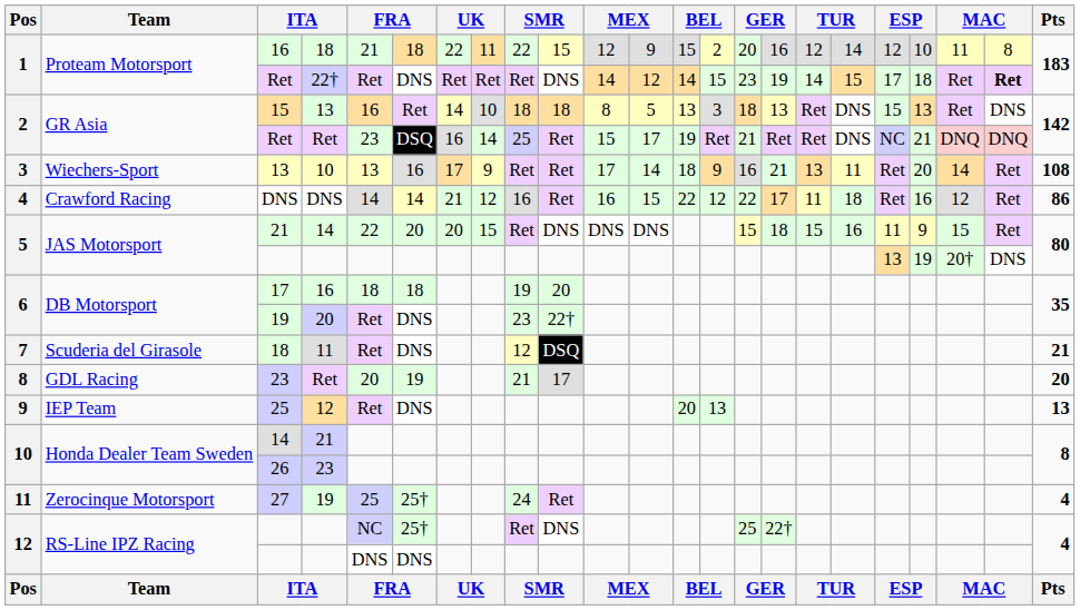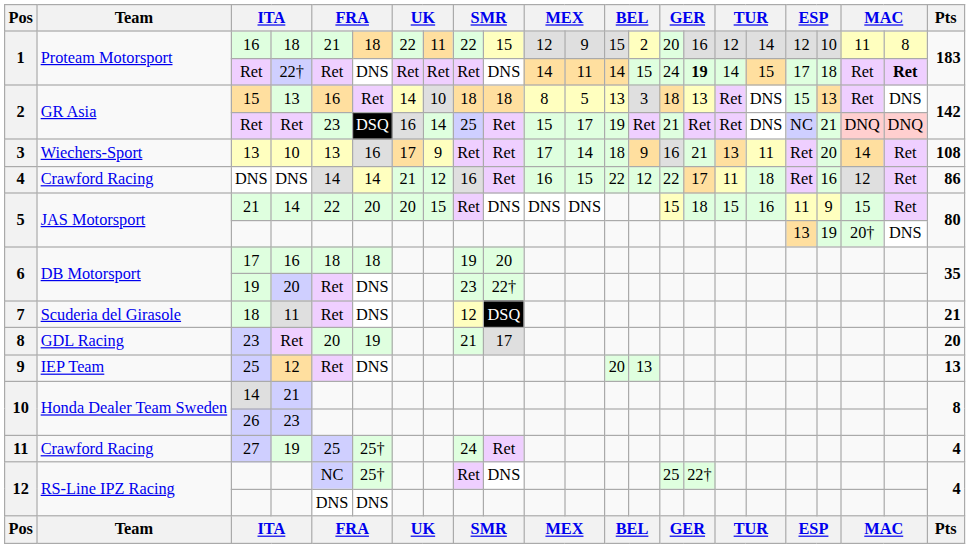1 / Ret | column 12: 12 -> 11
1 / Ret | column 15: 23 -> 24
1 / Ret | column 16: normal -> bold
27 | Team: Zerocinque Motorsport -> Crawford Racing
